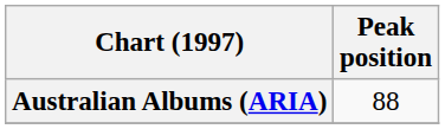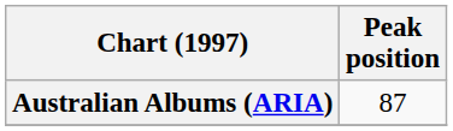Australian Albums (ARIA) | Peak position: 88 -> 87
